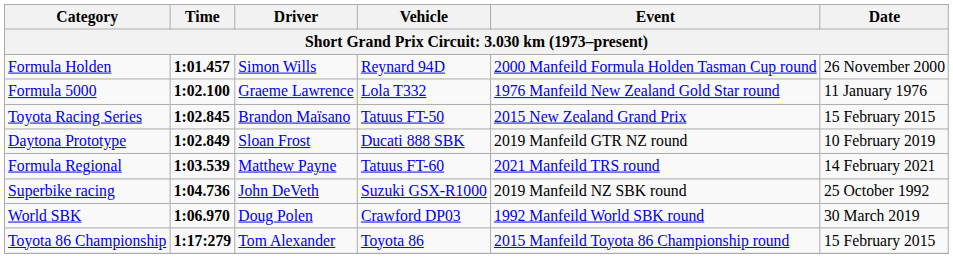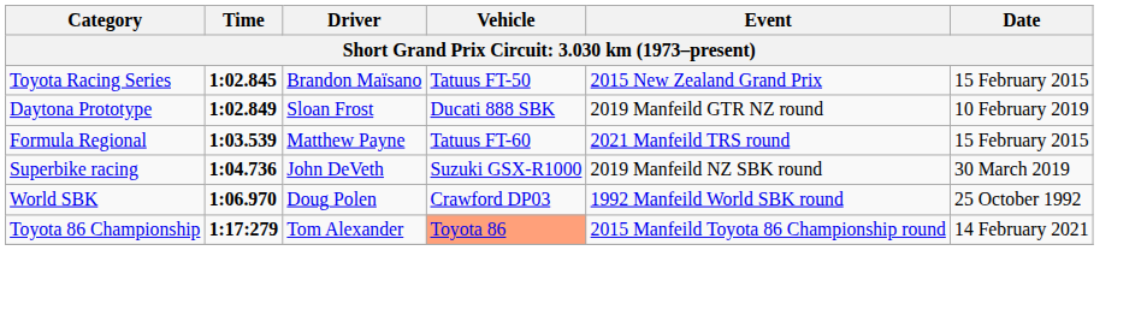- row: Formula Holden | 1:01.457 | Simon Wills | Reynard 94D | 2000 Manfeild Formula Holden Tasman Cup round | 26 November 2000
- row: Formula 5000 | 1:02.100 | Graeme Lawrence | Lola T332 | 1976 Manfeild New Zealand Gold Star round | 11 January 1976
Formula Regional | Date: 14 February 2021 -> 15 February 2015
Superbike racing | Date: 25 October 1992 -> 30 March 2019
World SBK | Date: 30 March 2019 -> 25 October 1992
Toyota 86 Championship | Vehicle: no background -> lightsalmon background
Toyota 86 Championship | Date: 15 February 2015 -> 14 February 2021
